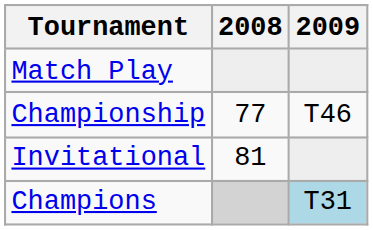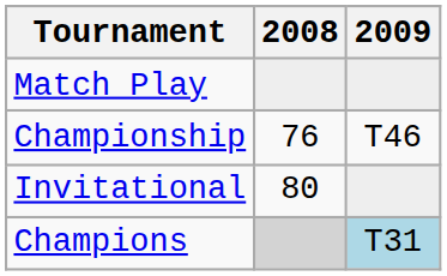Championship | 2008: 77 -> 76
Invitational | 2008: 81 -> 80
